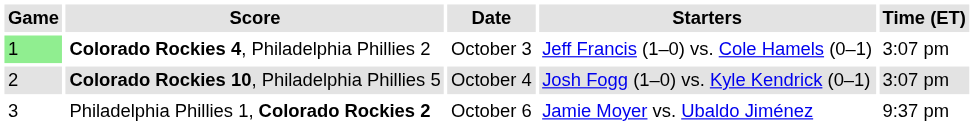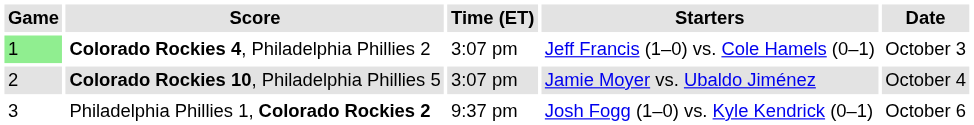columns swapped: Date <-> Time (ET)
Colorado Rockies 10, Philadelphia Phillies 5 | Starters: Josh Fogg (1–0) vs. Kyle Kendrick (0–1) -> Jamie Moyer vs. Ubaldo Jiménez
Philadelphia Phillies 1, Colorado Rockies 2 | Starters: Jamie Moyer vs. Ubaldo Jiménez -> Josh Fogg (1–0) vs. Kyle Kendrick (0–1)
